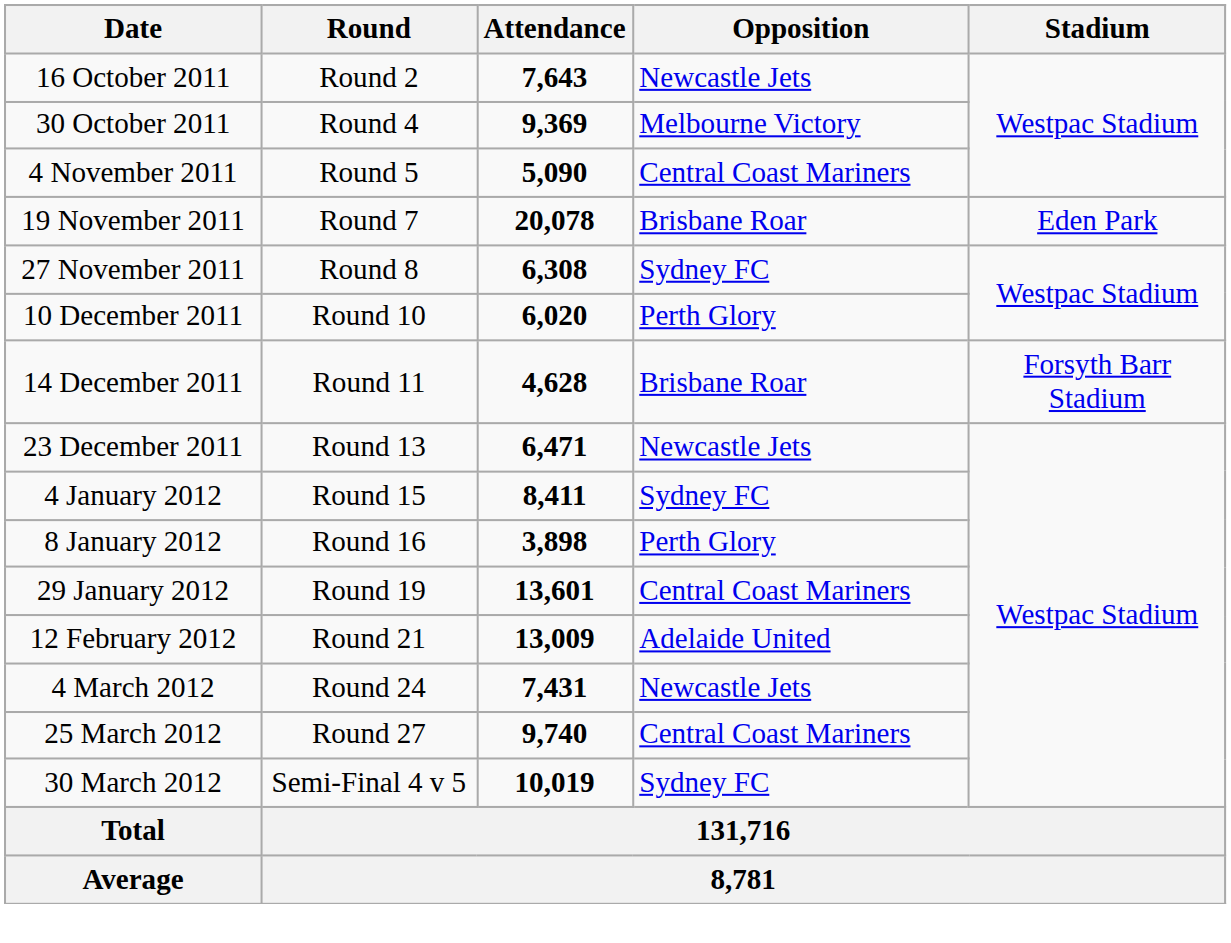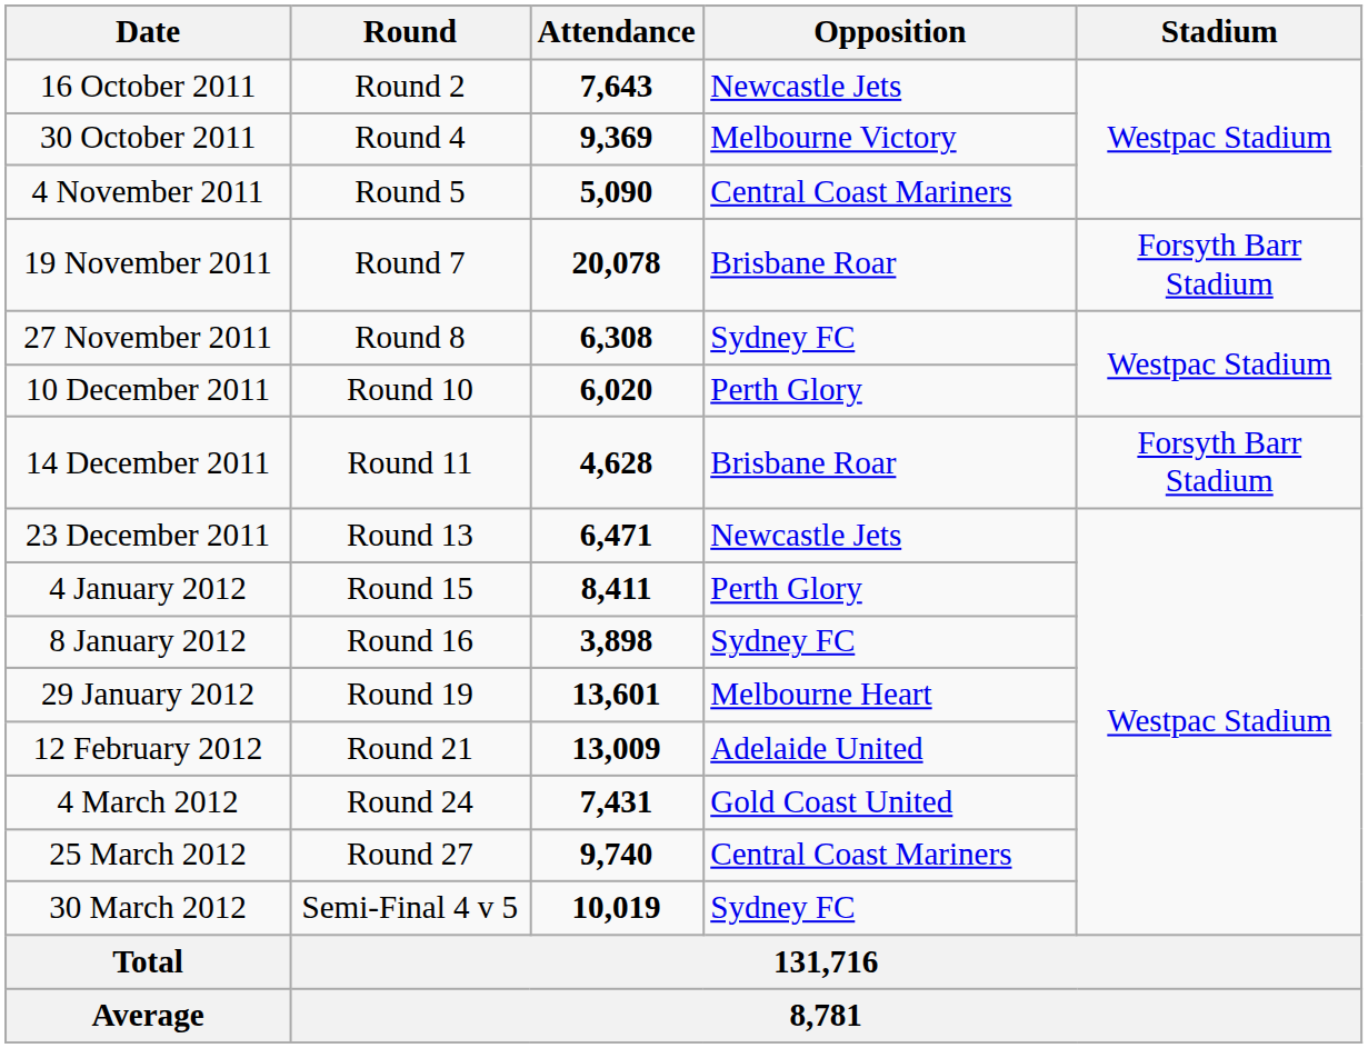19 November 2011 | Stadium: Eden Park -> Forsyth Barr Stadium
4 January 2012 | Opposition: Sydney FC -> Perth Glory
8 January 2012 | Opposition: Perth Glory -> Sydney FC
29 January 2012 | Opposition: Central Coast Mariners -> Melbourne Heart
4 March 2012 | Opposition: Newcastle Jets -> Gold Coast United
